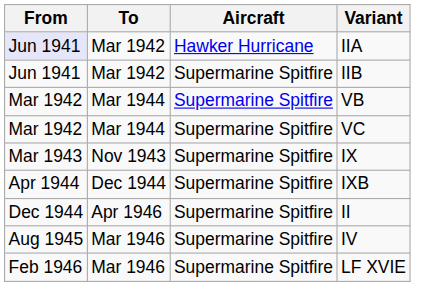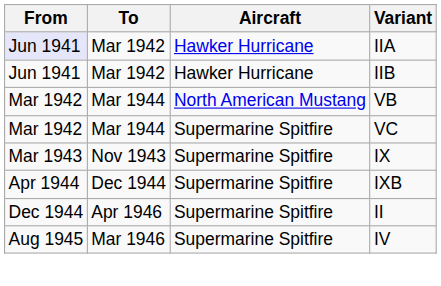IIB | Aircraft: Supermarine Spitfire -> Hawker Hurricane
VB | Aircraft: Supermarine Spitfire -> North American Mustang
- row: Feb 1946 | Mar 1946 | Supermarine Spitfire | LF XVIE
